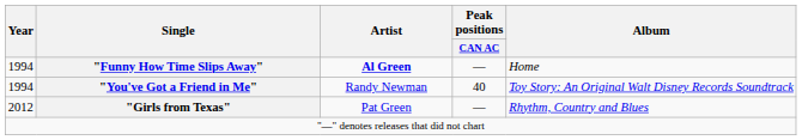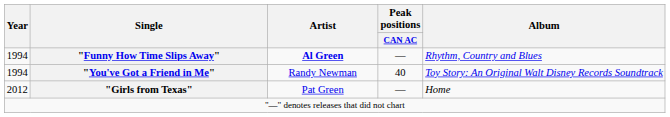"Funny How Time Slips Away" | Album: Home -> Rhythm, Country and Blues
"Girls from Texas" | Album: Rhythm, Country and Blues -> Home
